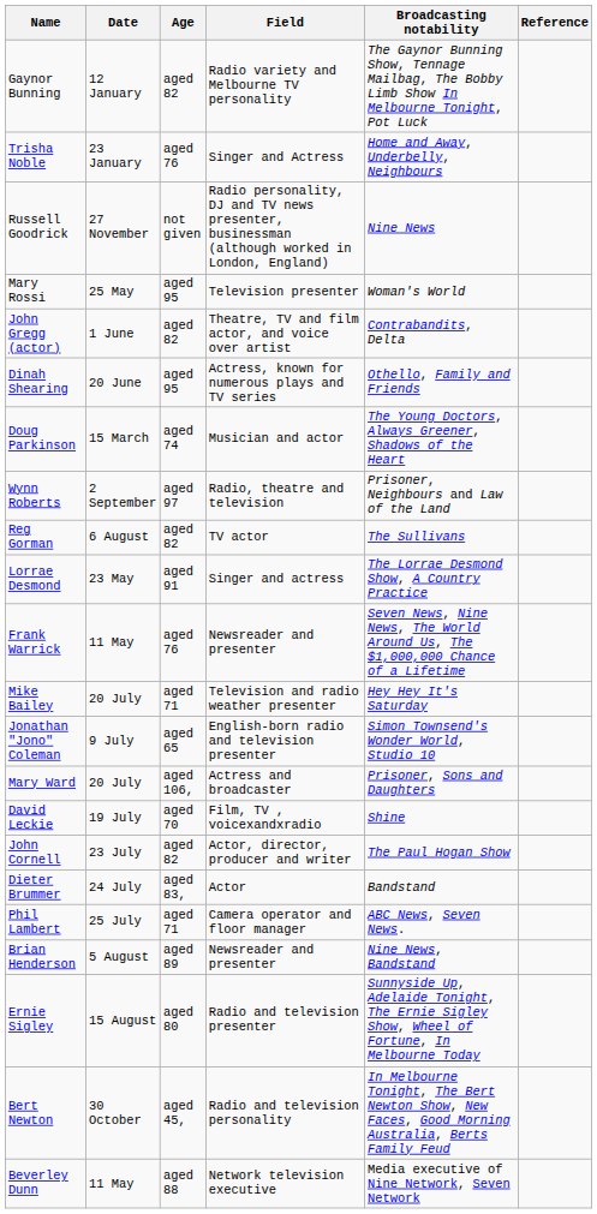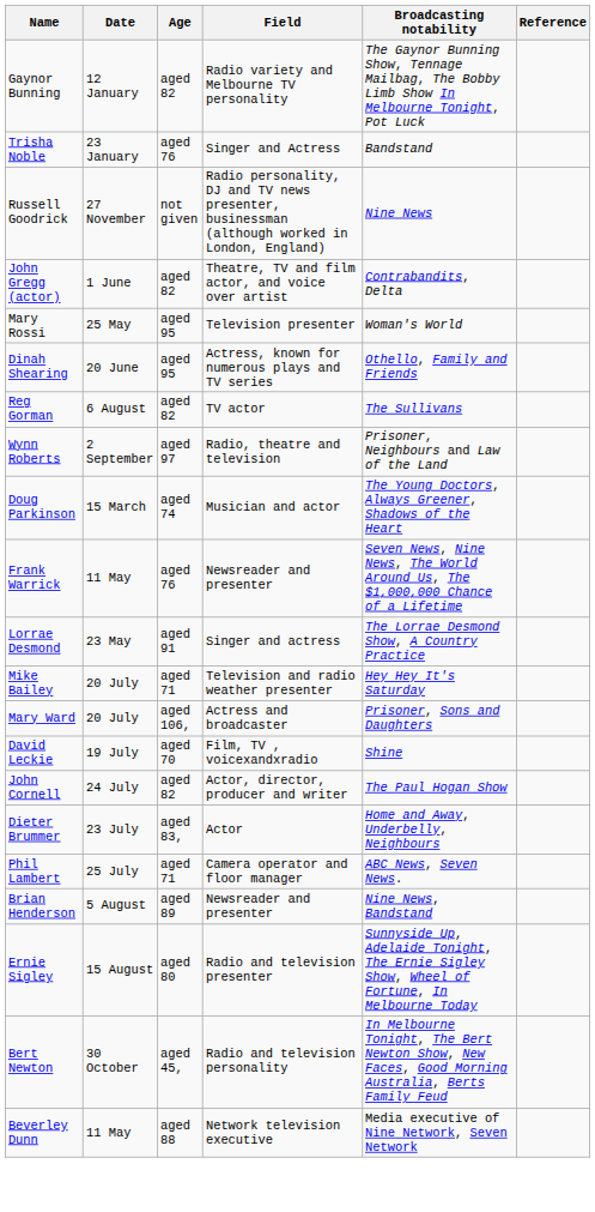Trisha Noble | Broadcasting notability: Home and Away, Underbelly, Neighbours -> Bandstand
rows swapped: Mary Rossi <-> John Gregg (actor)
rows swapped: Reg Gorman <-> Doug Parkinson
rows swapped: Frank Warrick <-> Lorrae Desmond
- row: Jonathan "Jono" Coleman | 9 July | aged 65 | English-born radio and television presenter | Simon Townsend's Wonder World, Studio 10
John Cornell | Date: 23 July -> 24 July
Dieter Brummer | Date: 24 July -> 23 July
Dieter Brummer | Broadcasting notability: Bandstand -> Home and Away, Underbelly, Neighbours
